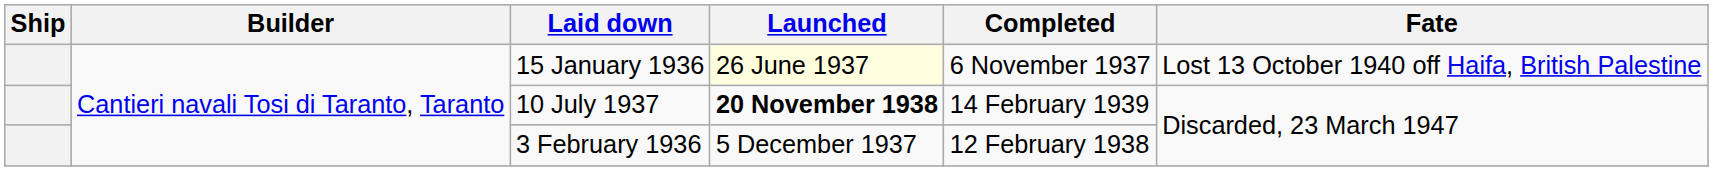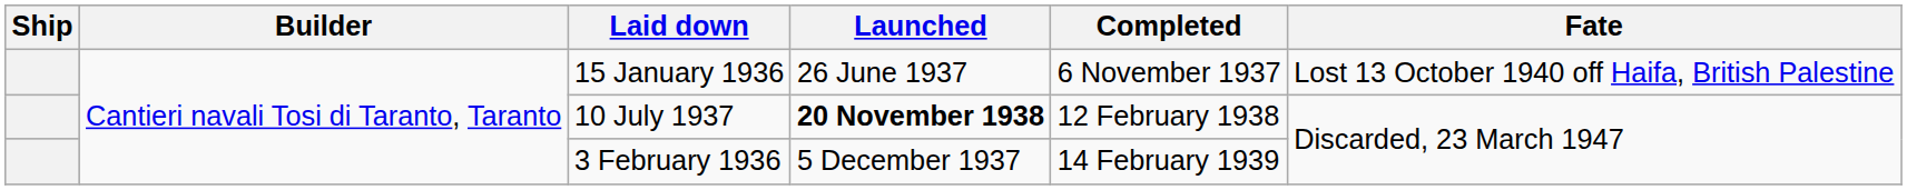15 January 1936 | Launched: lightyellow background -> no background
10 July 1937 | Completed: 14 February 1939 -> 12 February 1938
3 February 1936 | Completed: 12 February 1938 -> 14 February 1939
